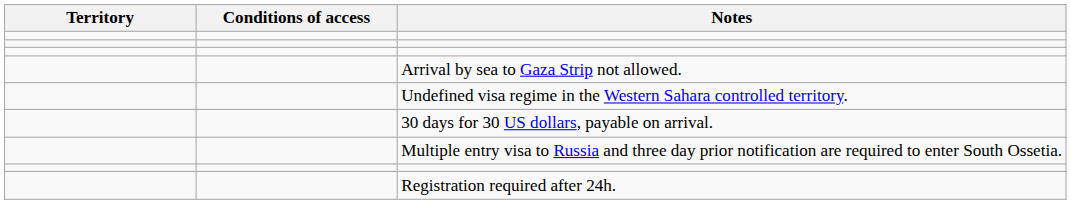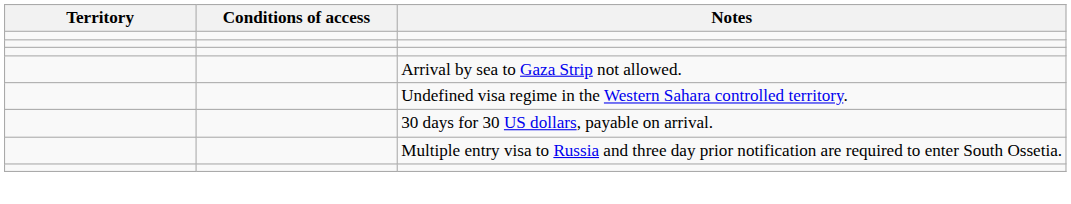- row: Registration required after 24h.
